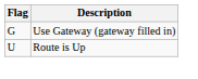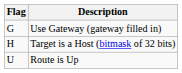+ row: H | Target is a Host (bitmask of 32 bits)
